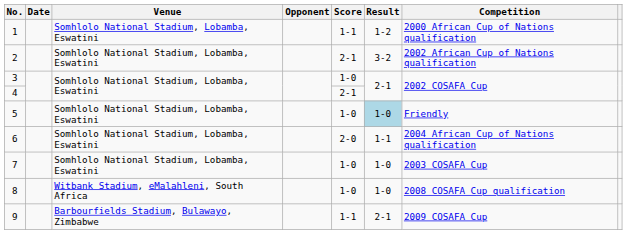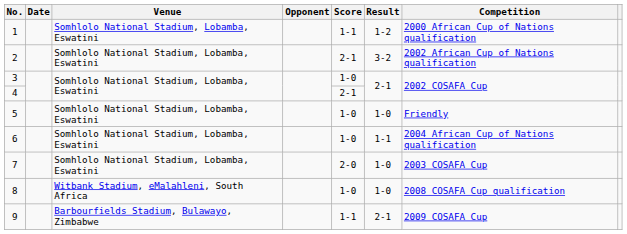5 | Result: lightblue background -> no background
6 | Score: 2-0 -> 1-0
7 | Score: 1-0 -> 2-0
